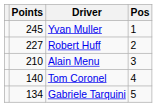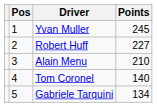columns swapped: Pos <-> Points
